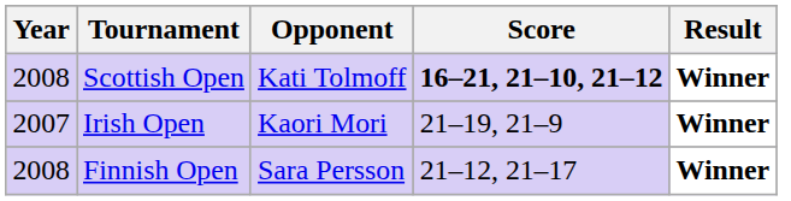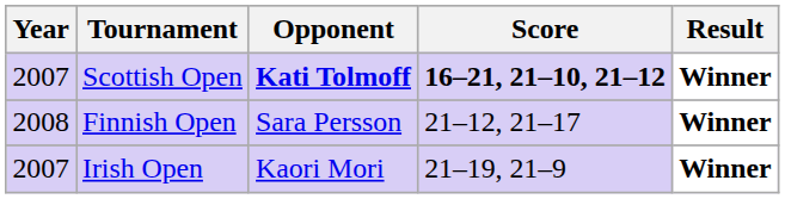Scottish Open | Year: 2008 -> 2007
Scottish Open | Opponent: normal -> bold
rows swapped: Finnish Open <-> Irish Open
